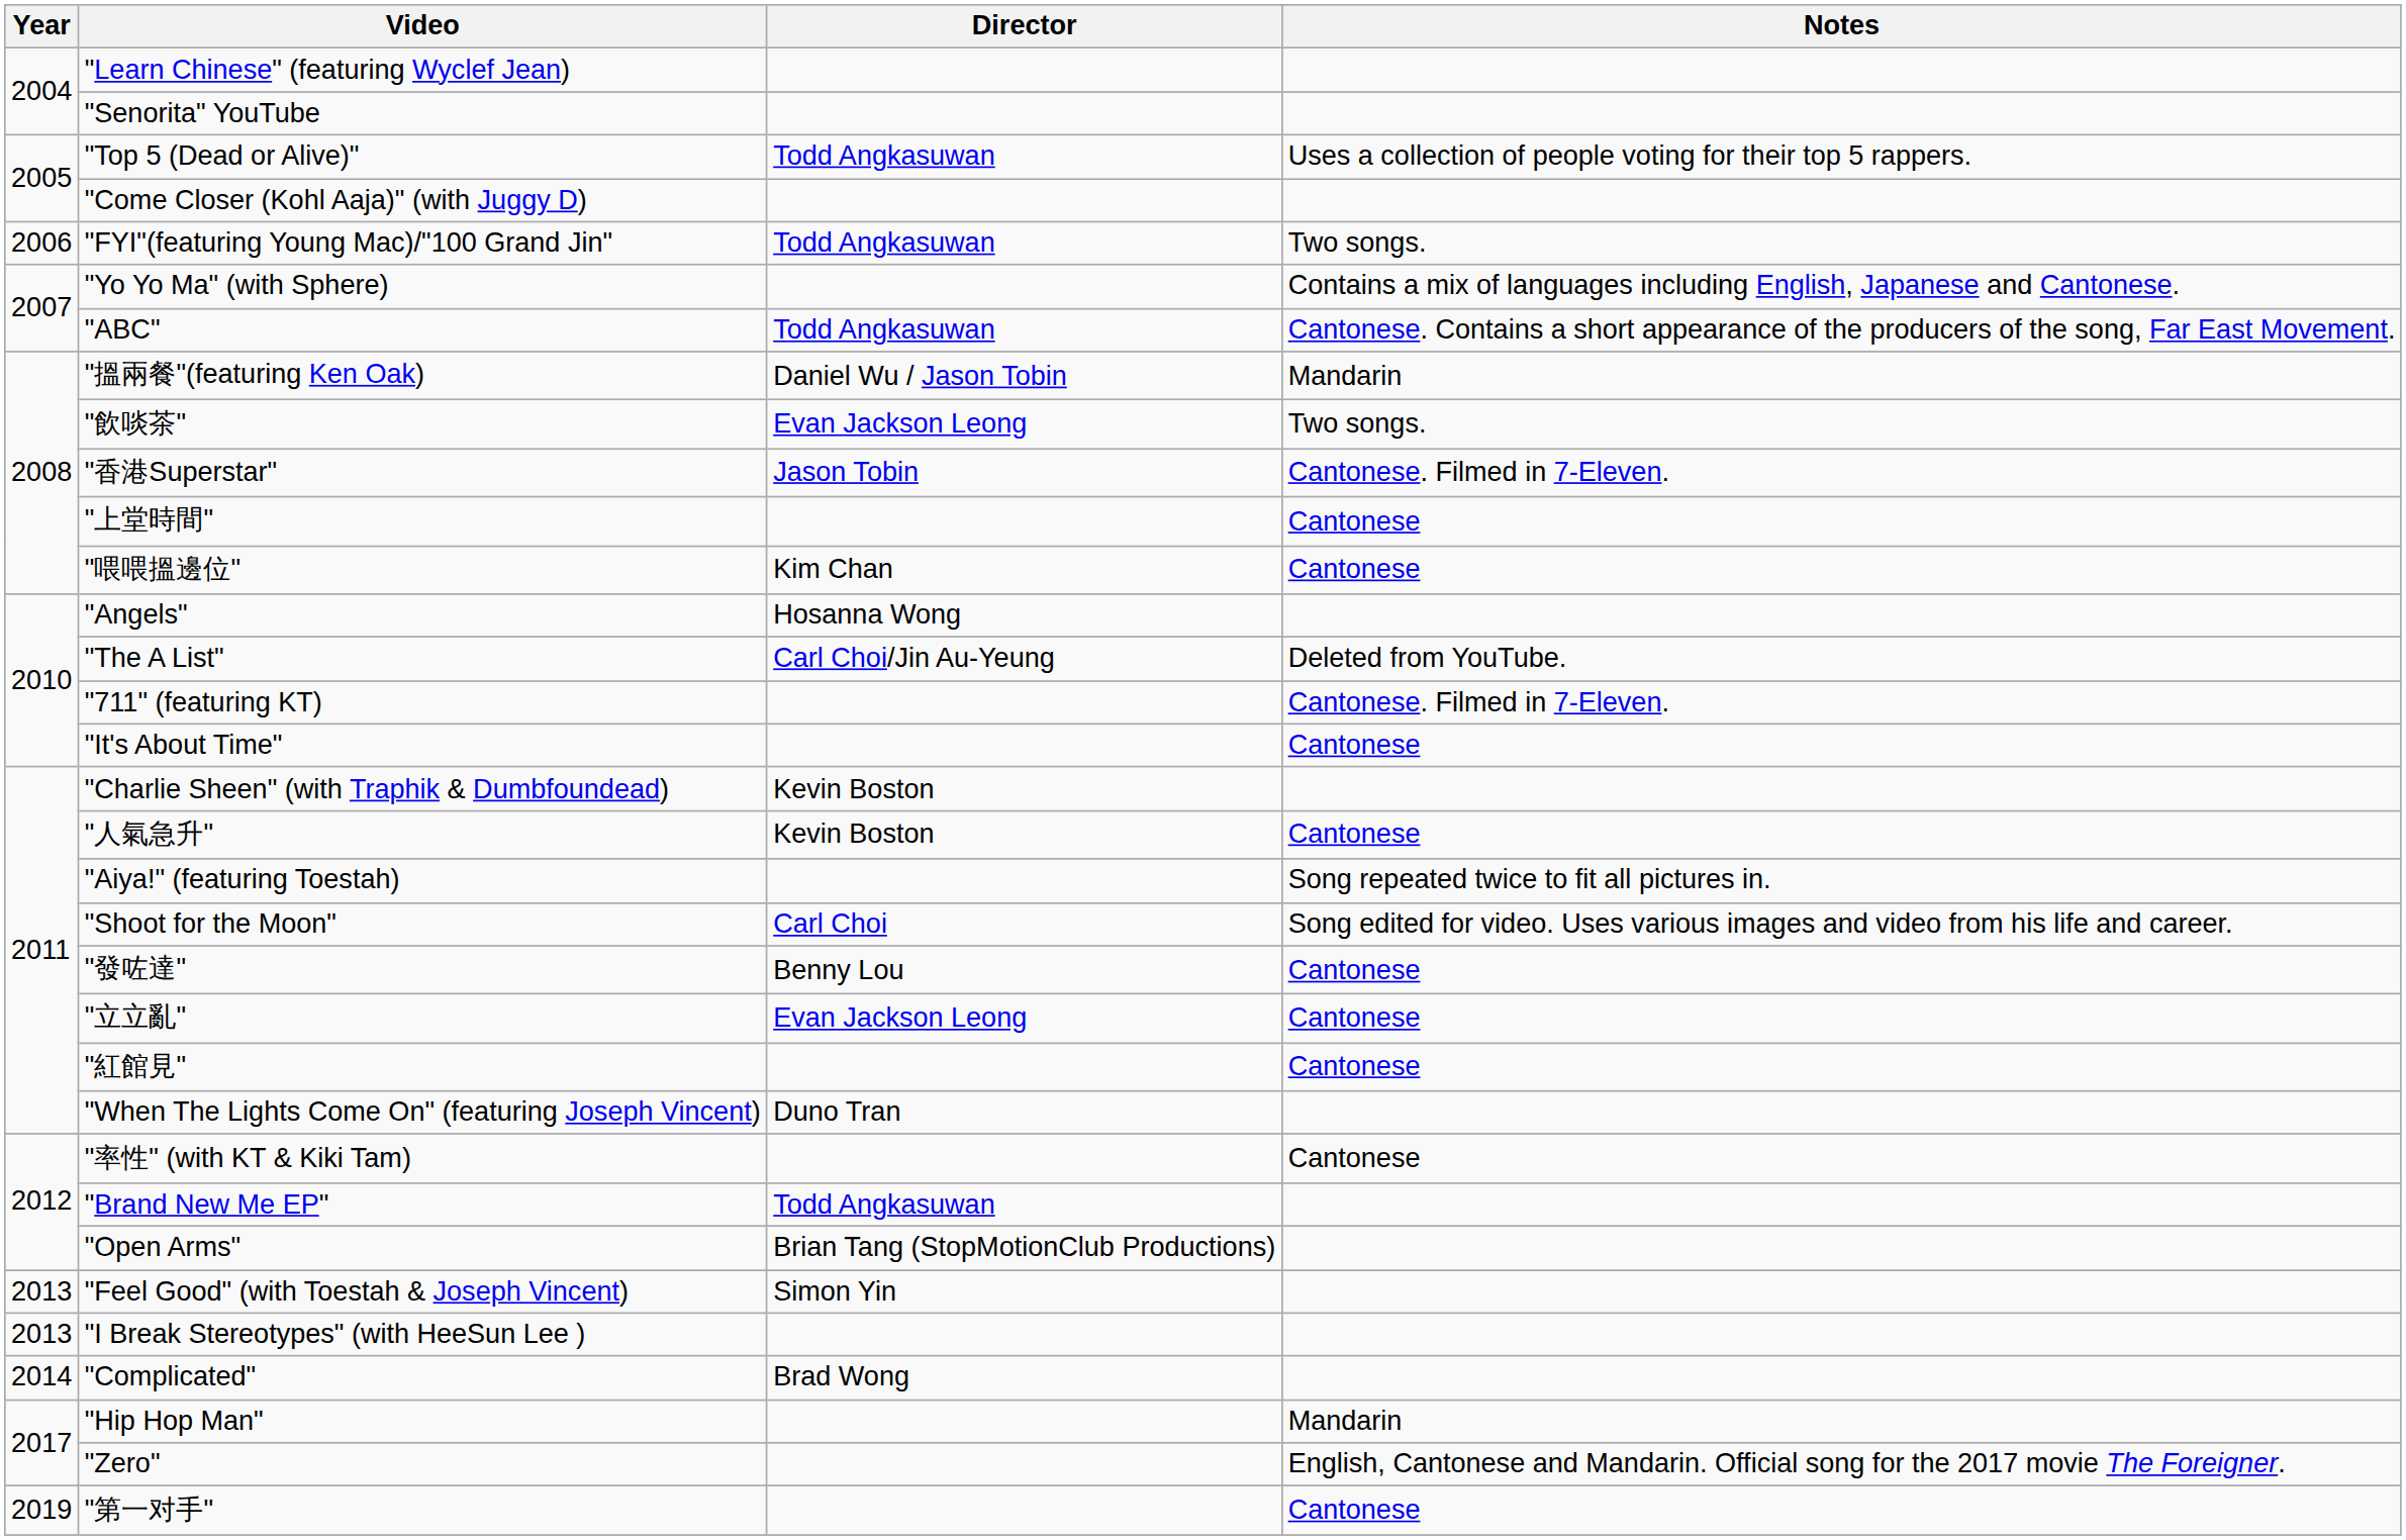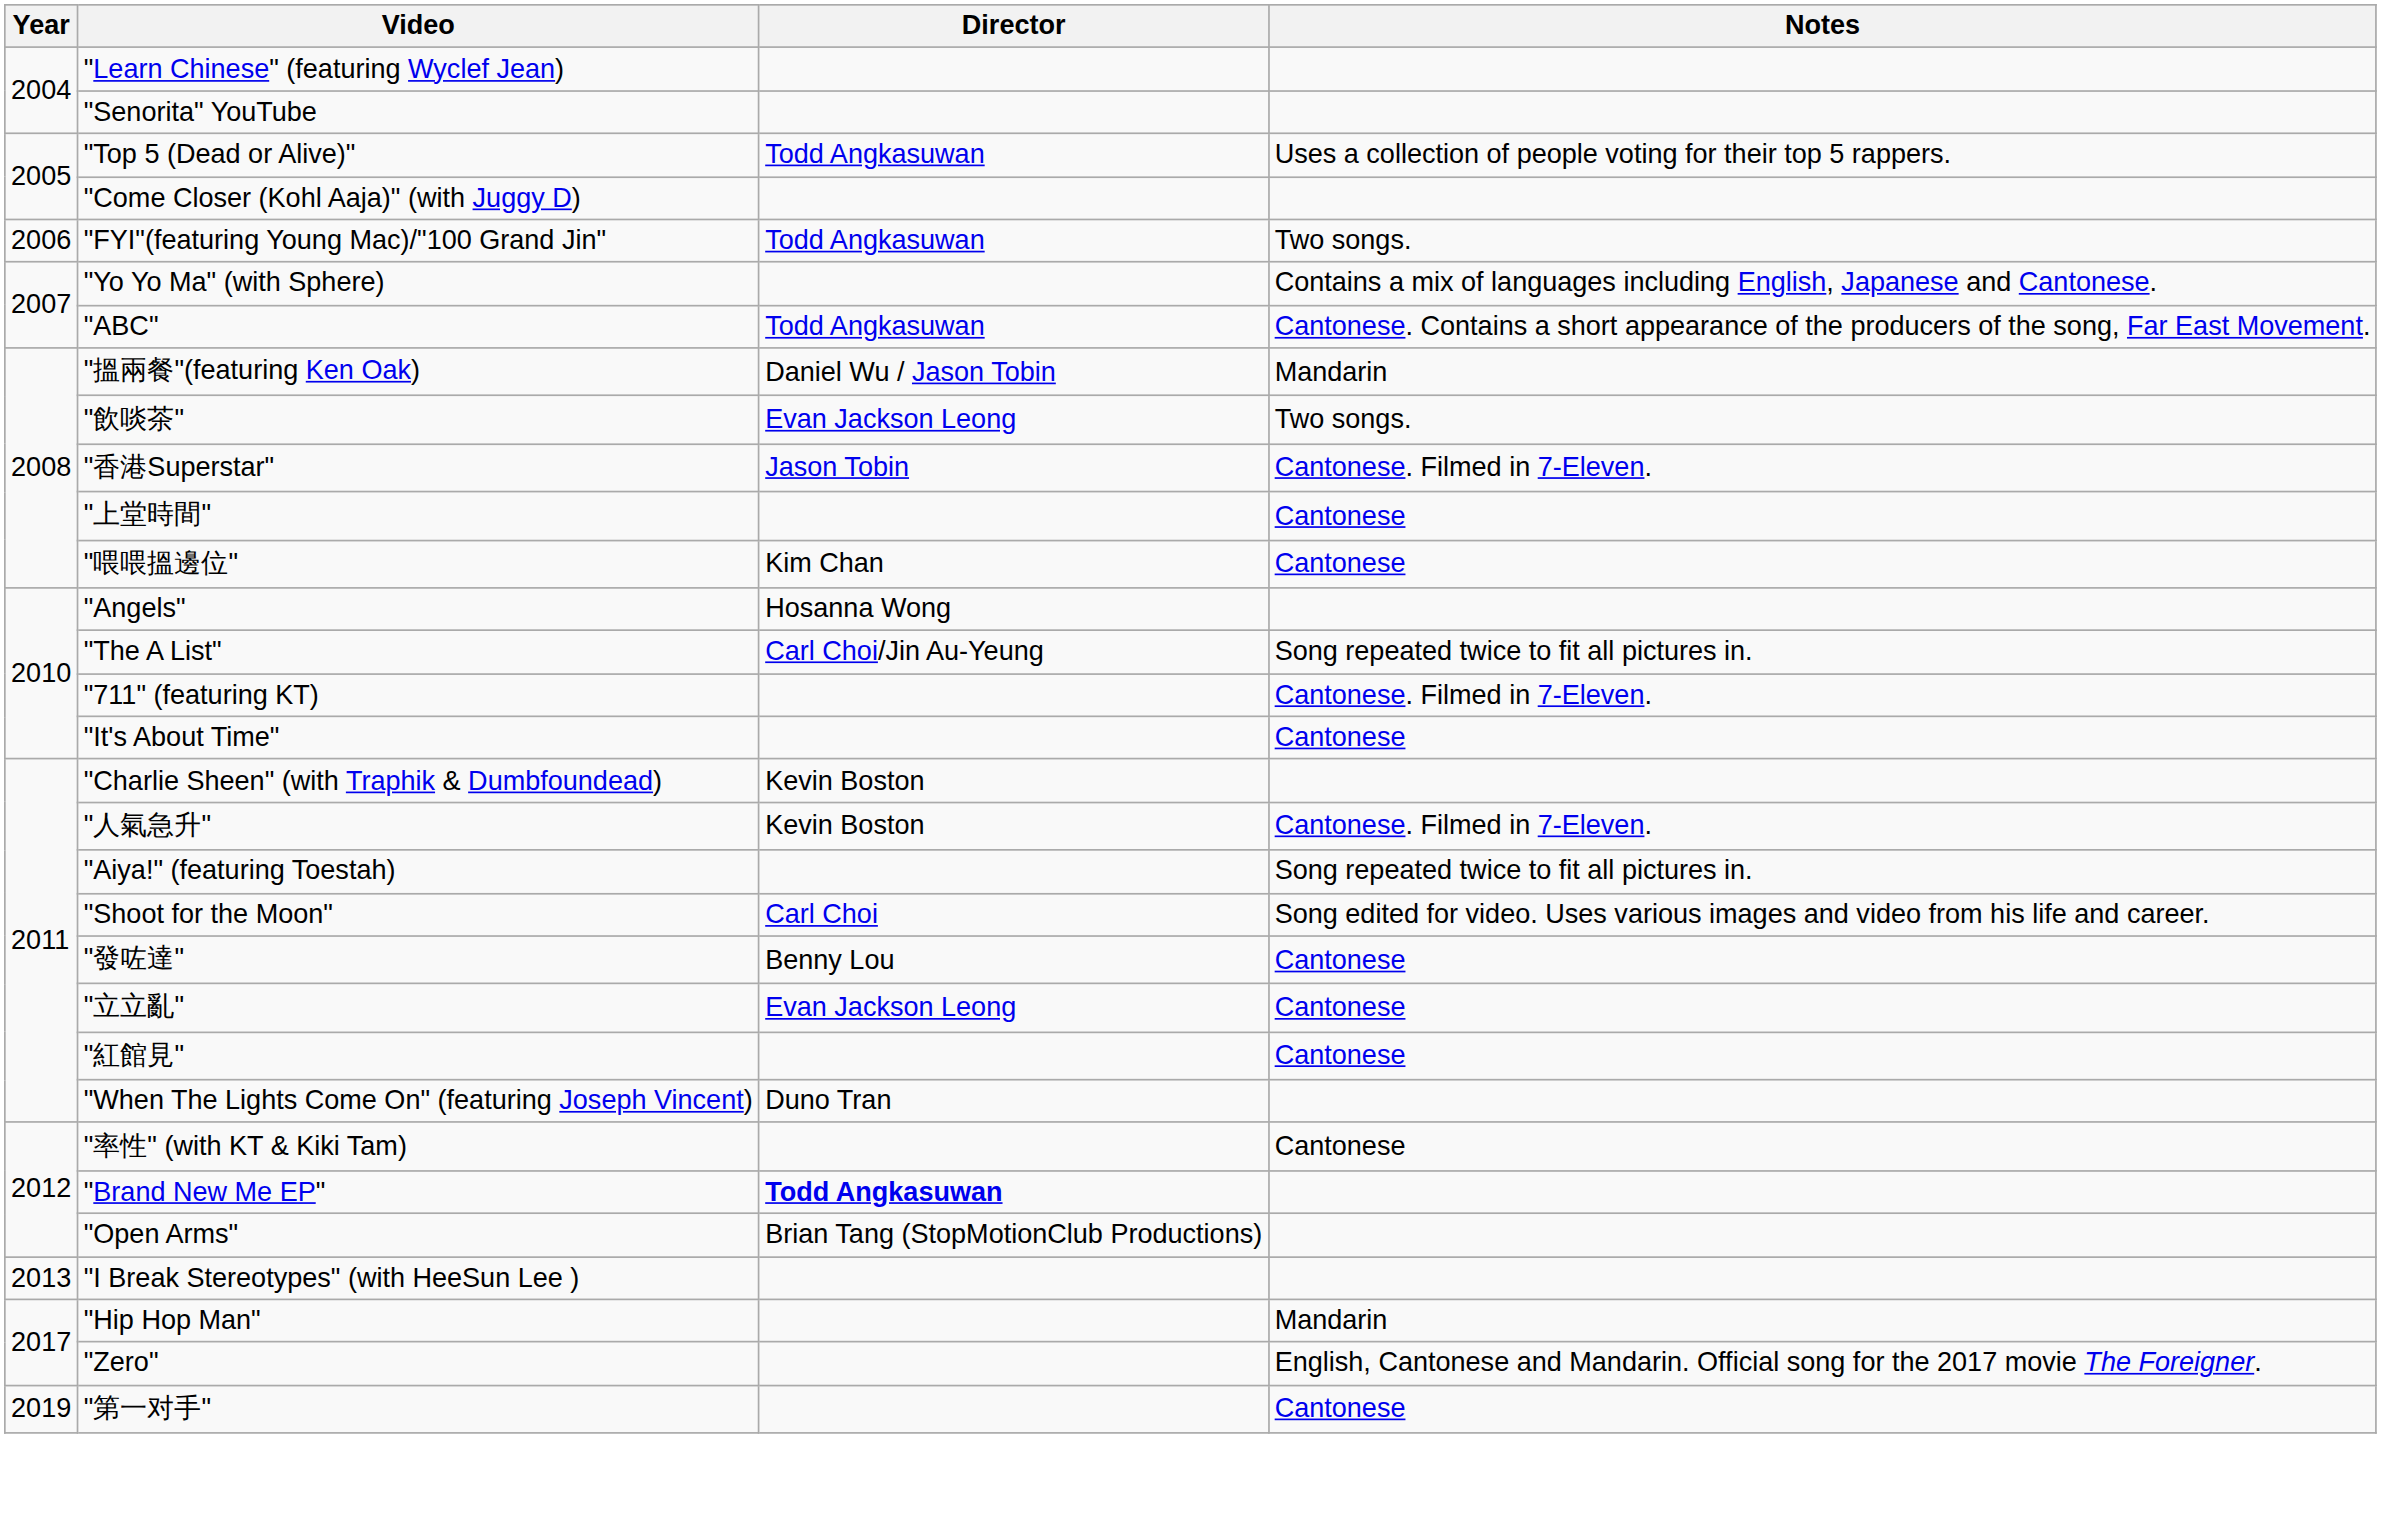"The A List" | Notes: Deleted from YouTube. -> Song repeated twice to fit all pictures in.
"人氣急升" | Notes: Cantonese -> Cantonese. Filmed in 7-Eleven.
"Brand New Me EP" | Director: normal -> bold
- row: 2013 | "Feel Good" (with Toestah & Joseph Vincent) | Simon Yin
- row: 2014 | "Complicated" | Brad Wong
